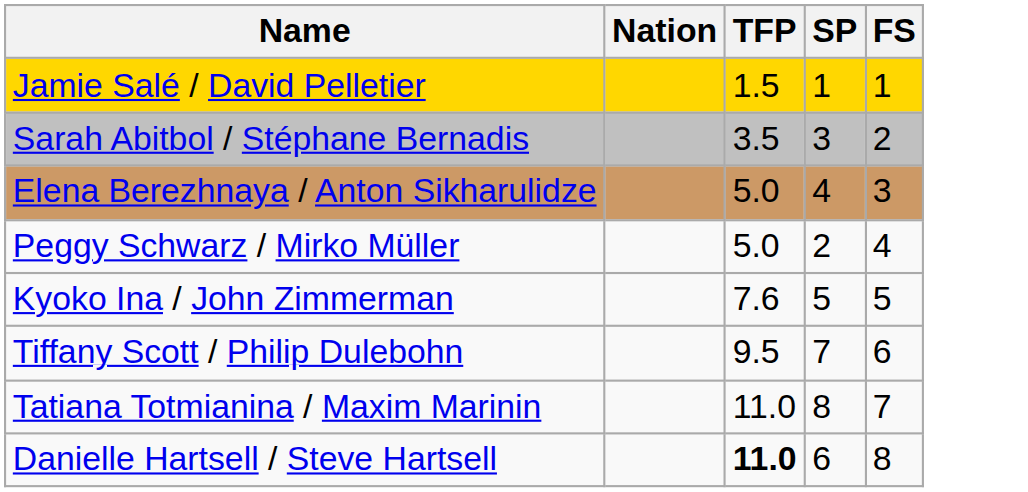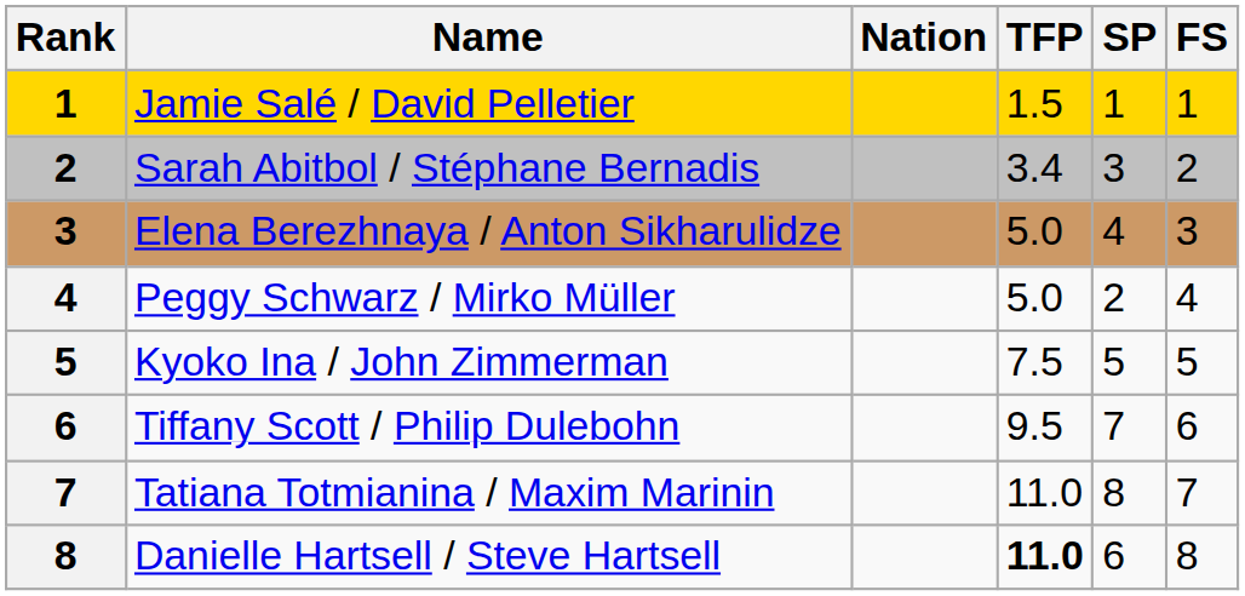+ column: Rank | 1 | 2 | 3 | 4 | 5 | 6 | 7 | 8
Sarah Abitbol / Stéphane Bernadis | TFP: 3.5 -> 3.4
Kyoko Ina / John Zimmerman | TFP: 7.6 -> 7.5
